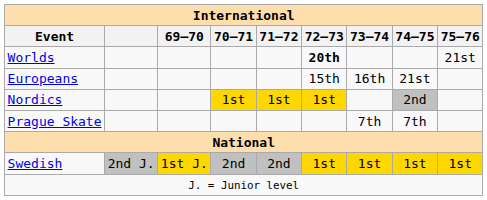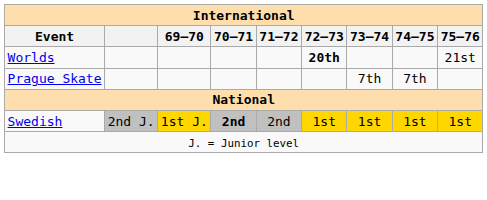- row: Europeans | 15th | 16th | 21st
- row: Nordics | 1st | 1st | 1st | 2nd
Swedish | 70–71: normal -> bold
